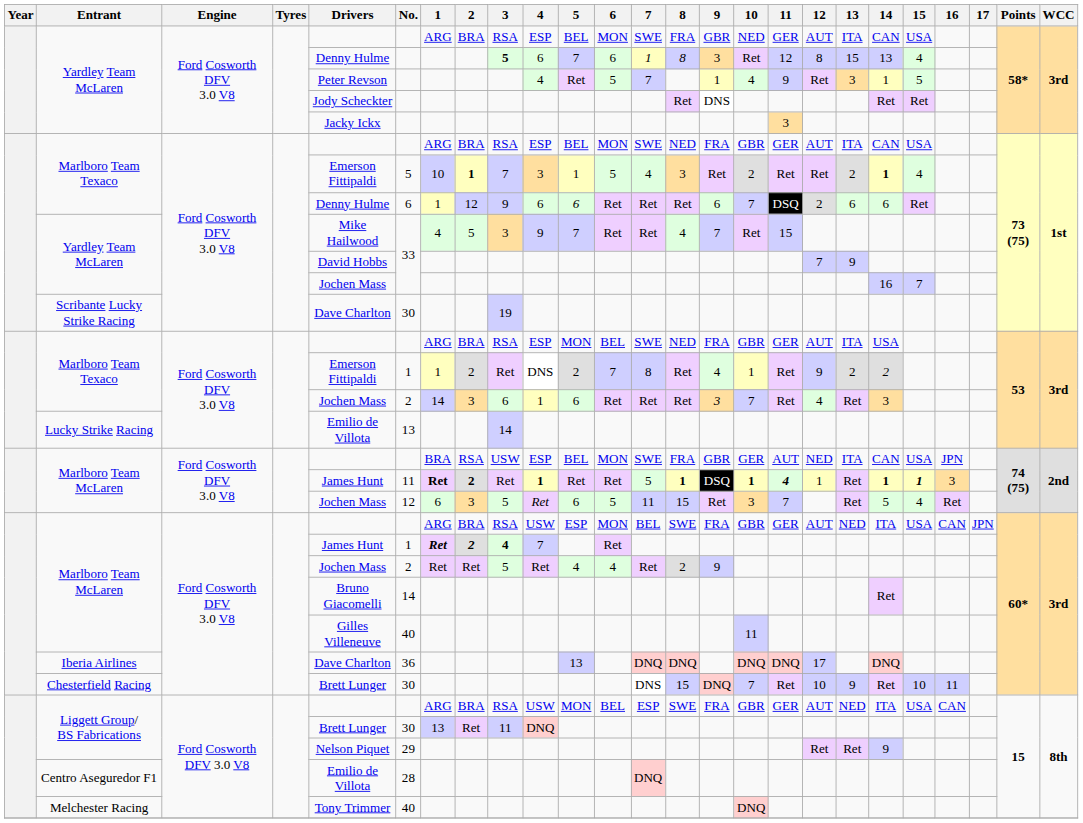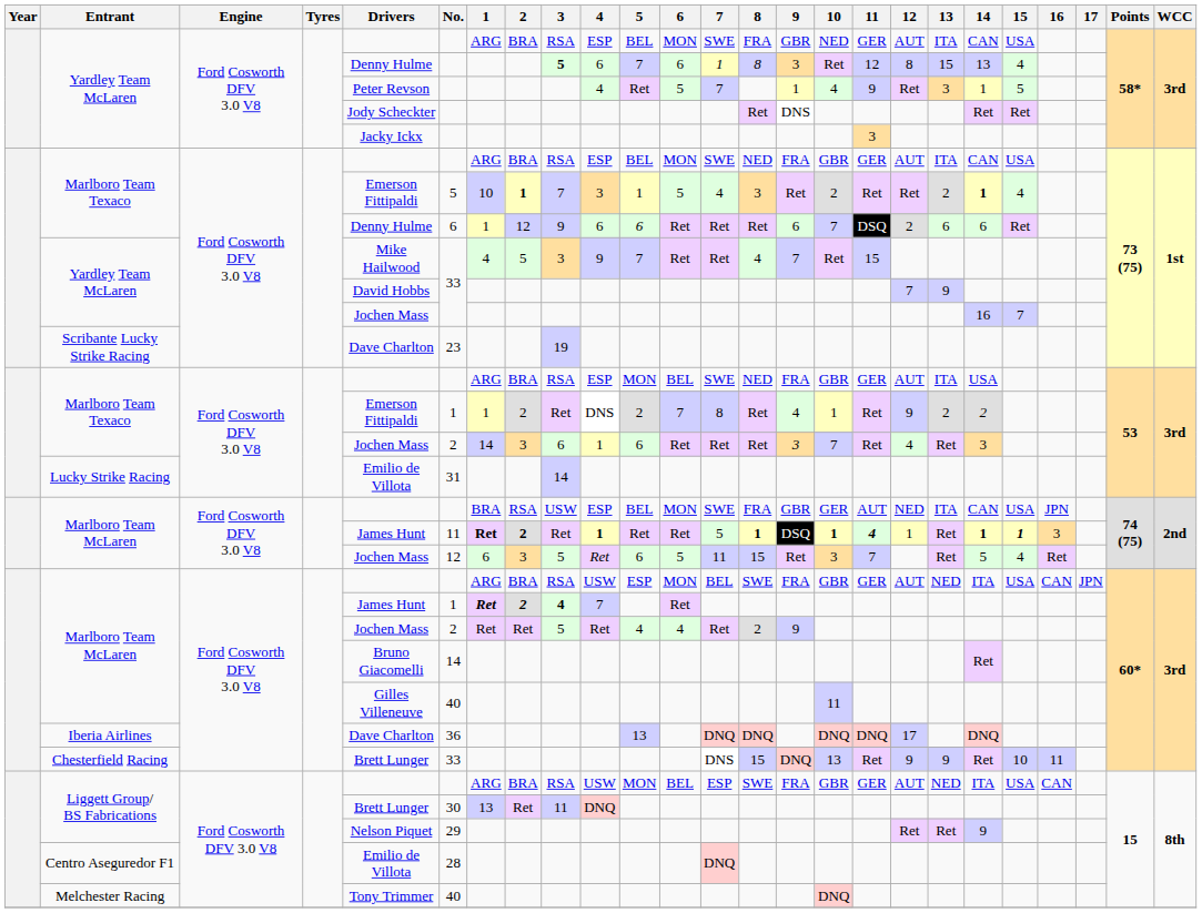Scribante Lucky Strike Racing | No.: 30 -> 23
Lucky Strike Racing | No.: 13 -> 31
Chesterfield Racing | No.: 30 -> 33
Chesterfield Racing | 10: 7 -> 13
Chesterfield Racing | 12: 10 -> 9
